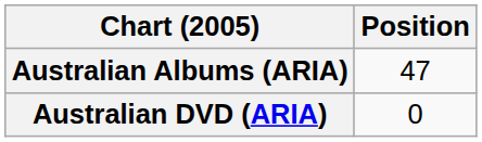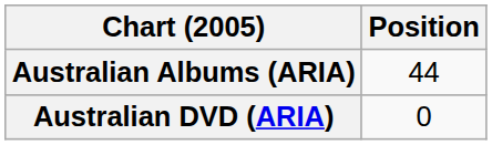Australian Albums (ARIA) | Position: 47 -> 44
